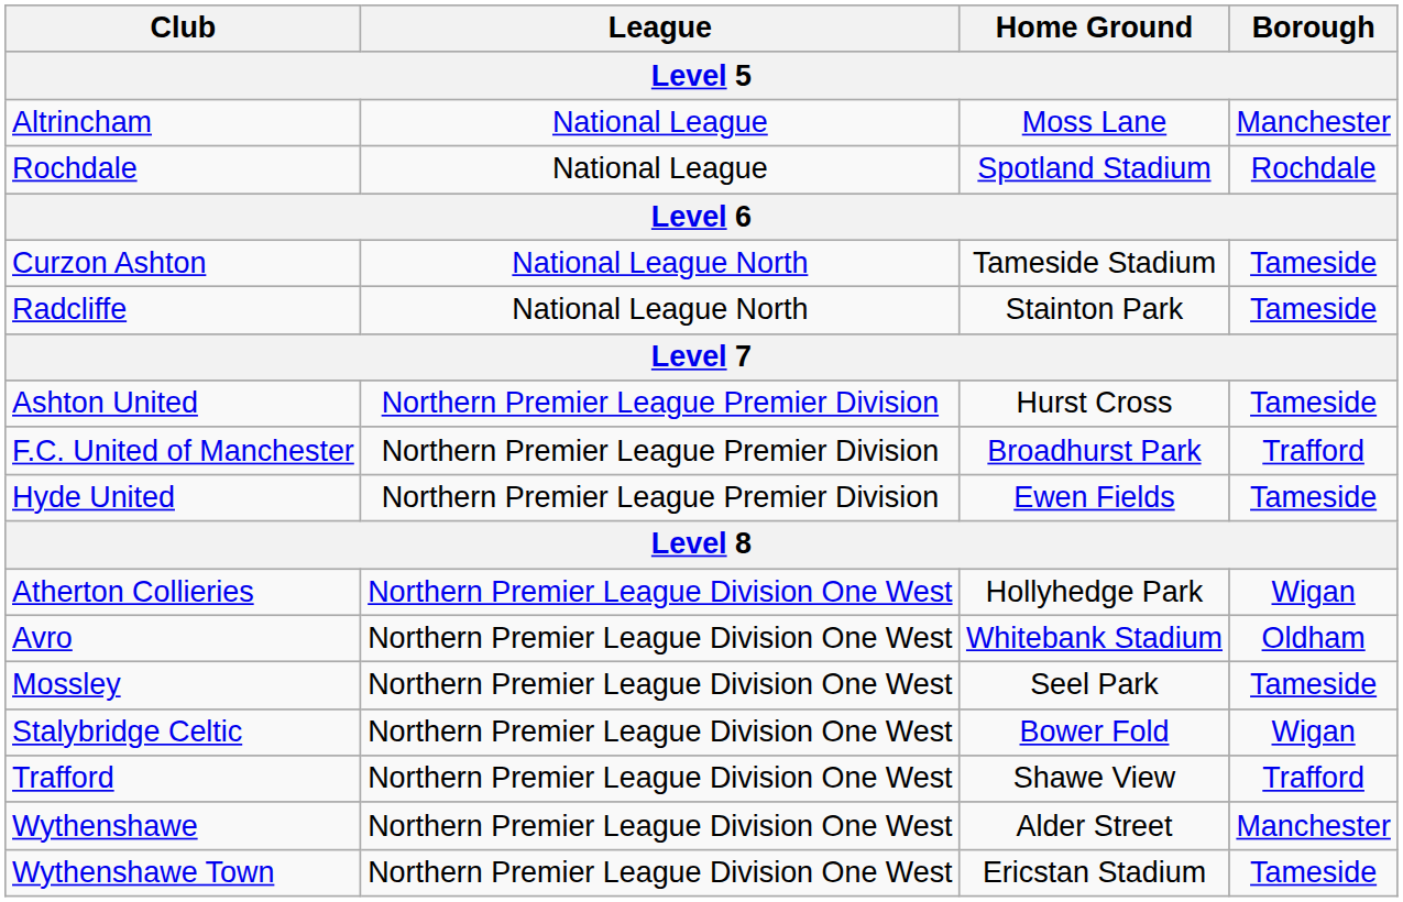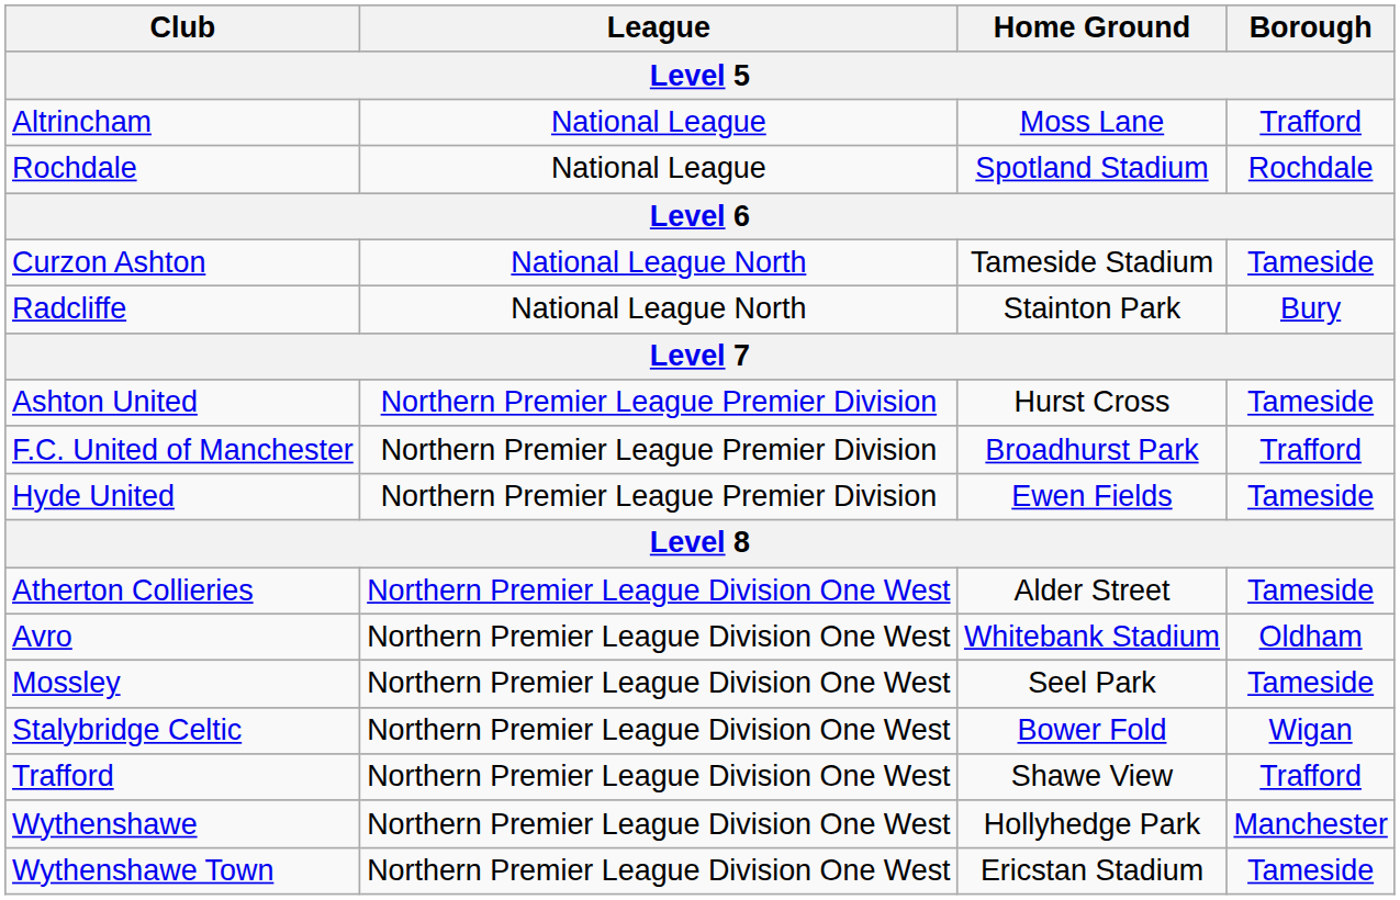Altrincham | Borough: Manchester -> Trafford
Radcliffe | Borough: Tameside -> Bury
Atherton Collieries | Home Ground: Hollyhedge Park -> Alder Street
Atherton Collieries | Borough: Wigan -> Tameside
Wythenshawe | Home Ground: Alder Street -> Hollyhedge Park
